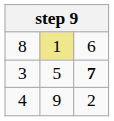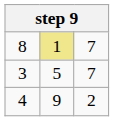8 | column 3: 6 -> 7
3 | column 3: bold -> normal
